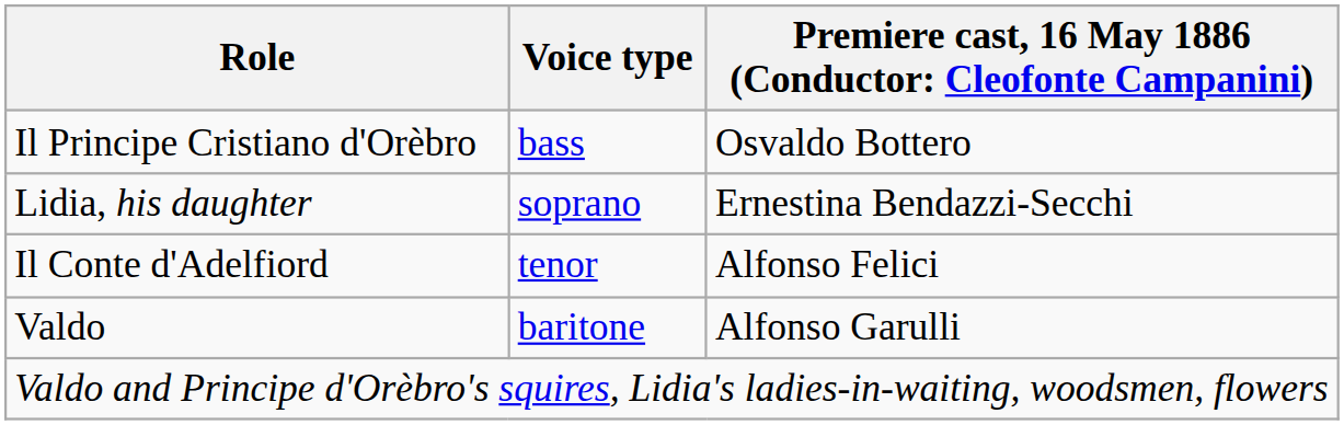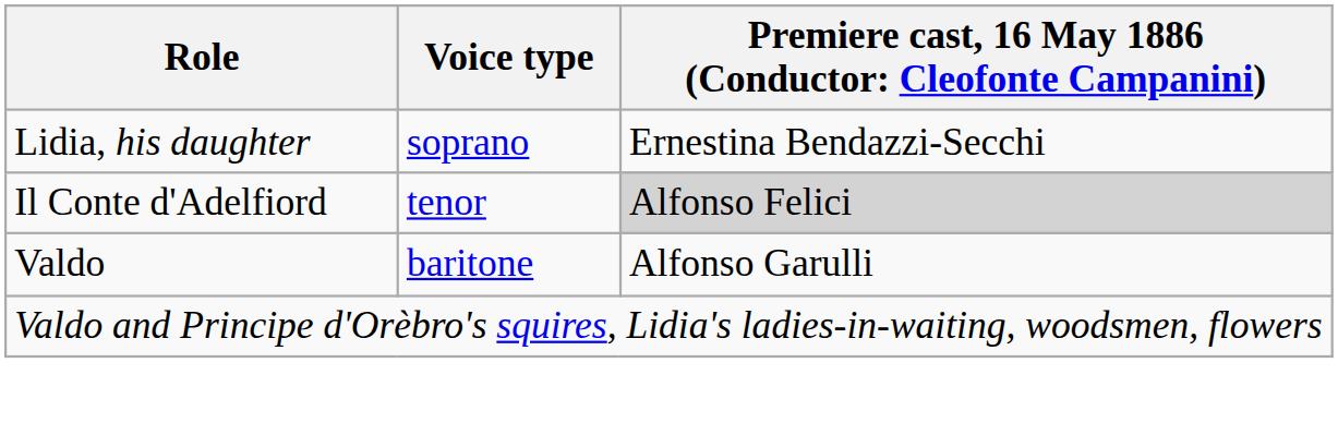- row: Il Principe Cristiano d'Orèbro | bass | Osvaldo Bottero
Il Conte d'Adelfiord | column 3: no background -> lightgrey background
